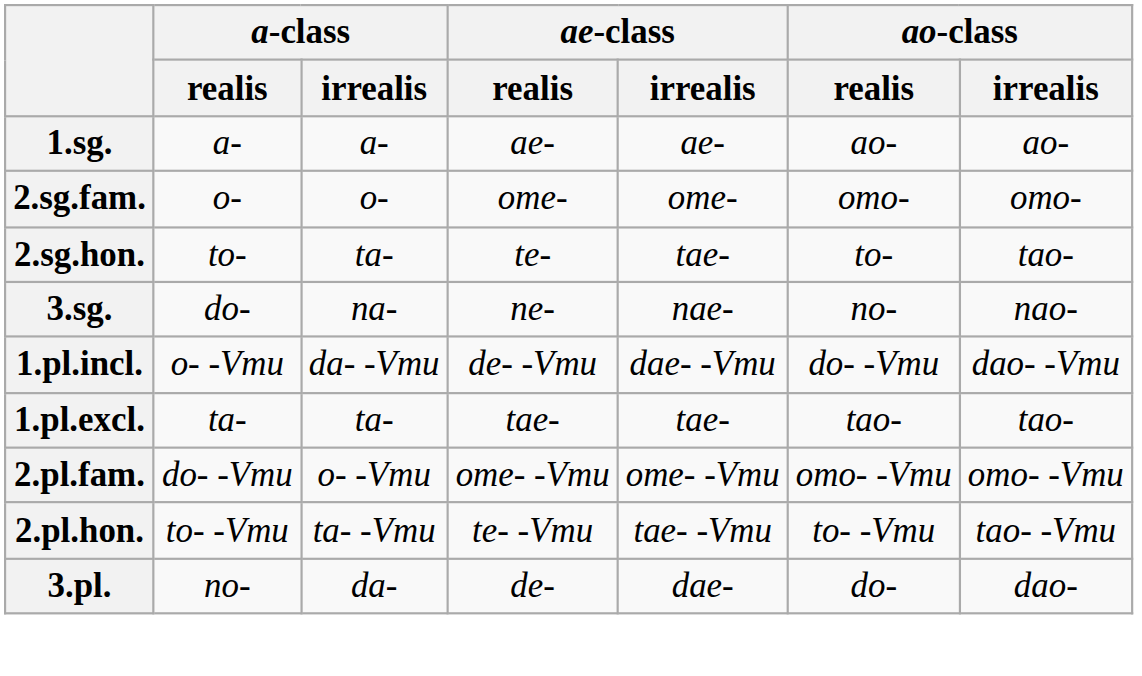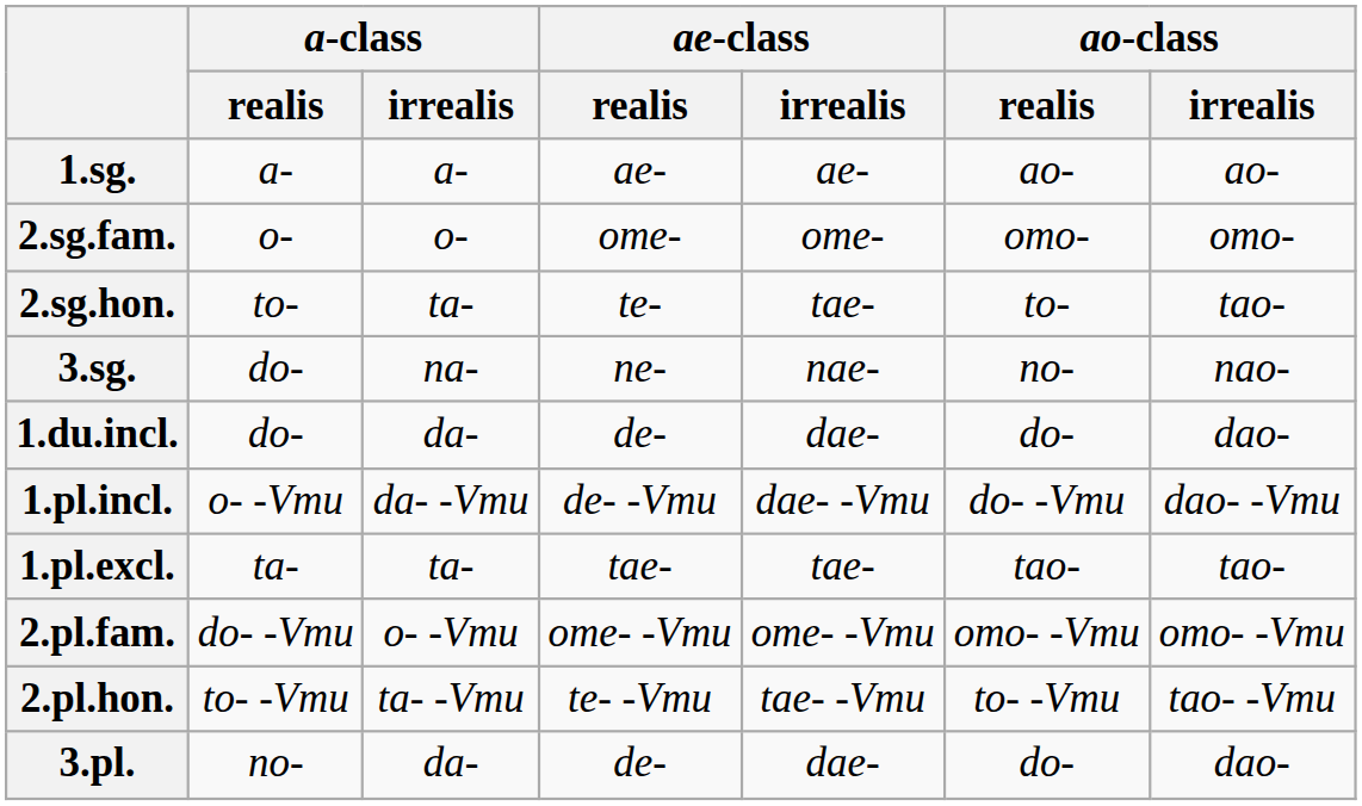+ row: 1.du.incl. | do- | da- | de- | dae- | do- | dao-
